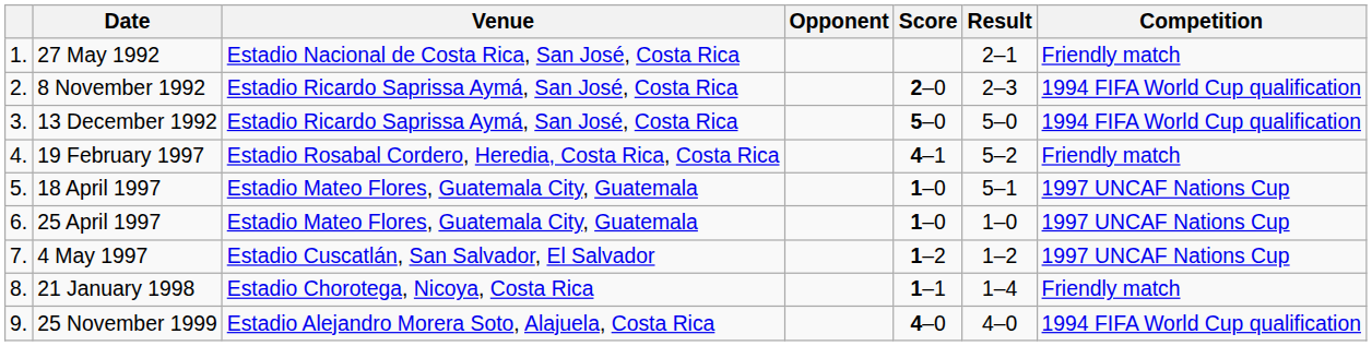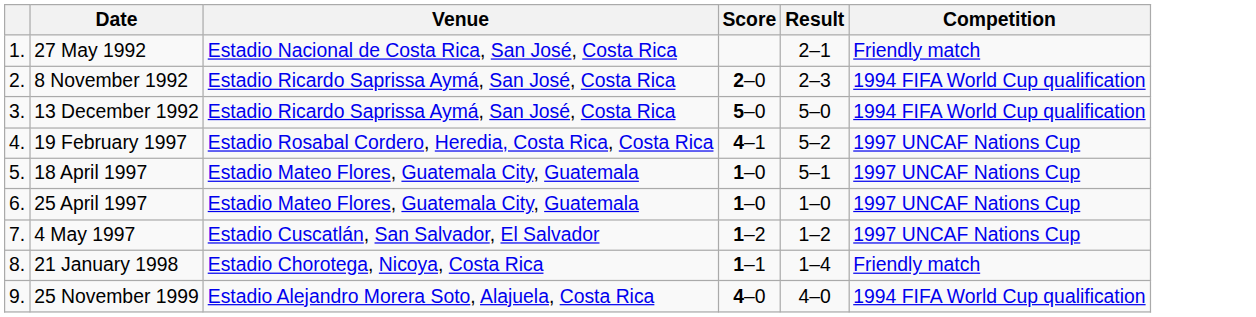- column: Opponent
19 February 1997 | Competition: Friendly match -> 1997 UNCAF Nations Cup
